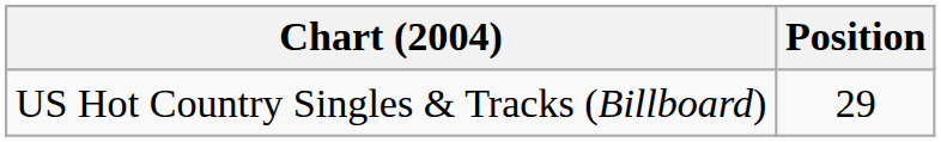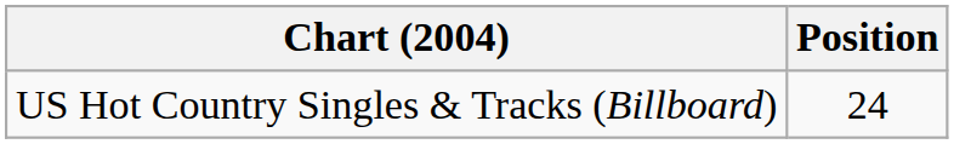US Hot Country Singles & Tracks (Billboard) | Position: 29 -> 24
